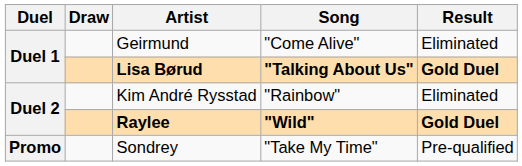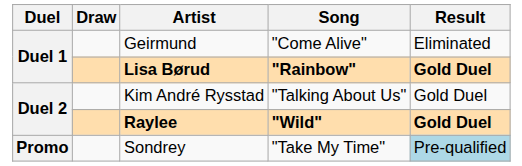Lisa Børud | Song: "Talking About Us" -> "Rainbow"
Kim André Rysstad | Song: "Rainbow" -> "Talking About Us"
Kim André Rysstad | Result: Eliminated -> Gold Duel
Sondrey | Result: no background -> lightblue background
